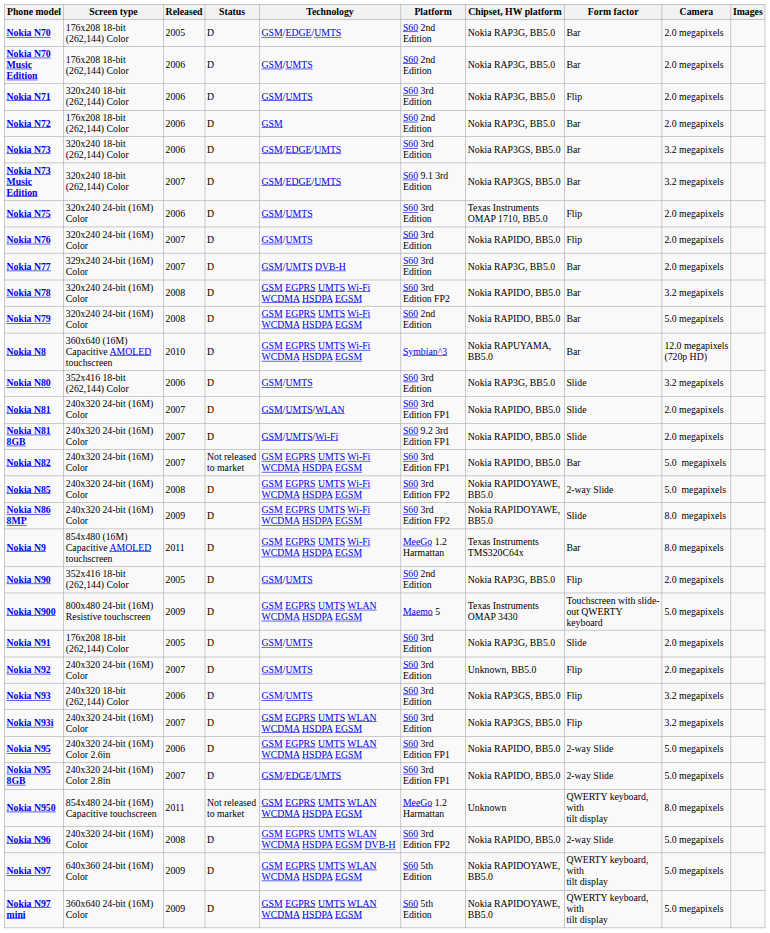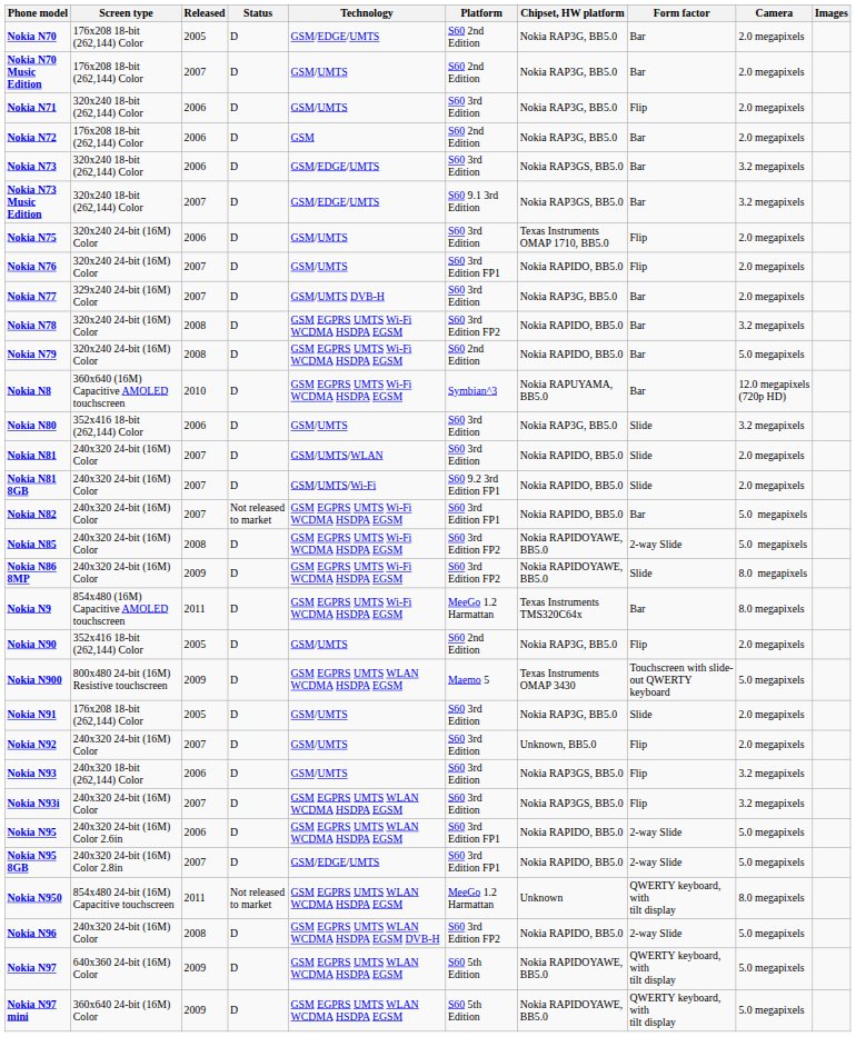Nokia N70 Music Edition | Released: 2006 -> 2007
Nokia N76 | Platform: S60 3rd Edition -> S60 3rd Edition FP1
Nokia N81 | Platform: S60 3rd Edition FP1 -> S60 3rd Edition
